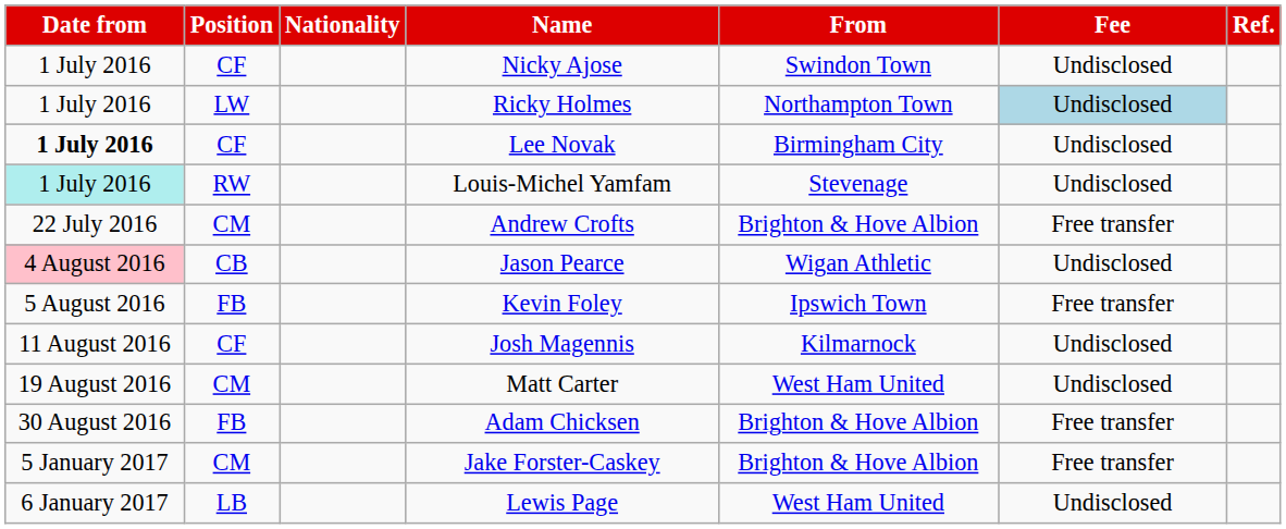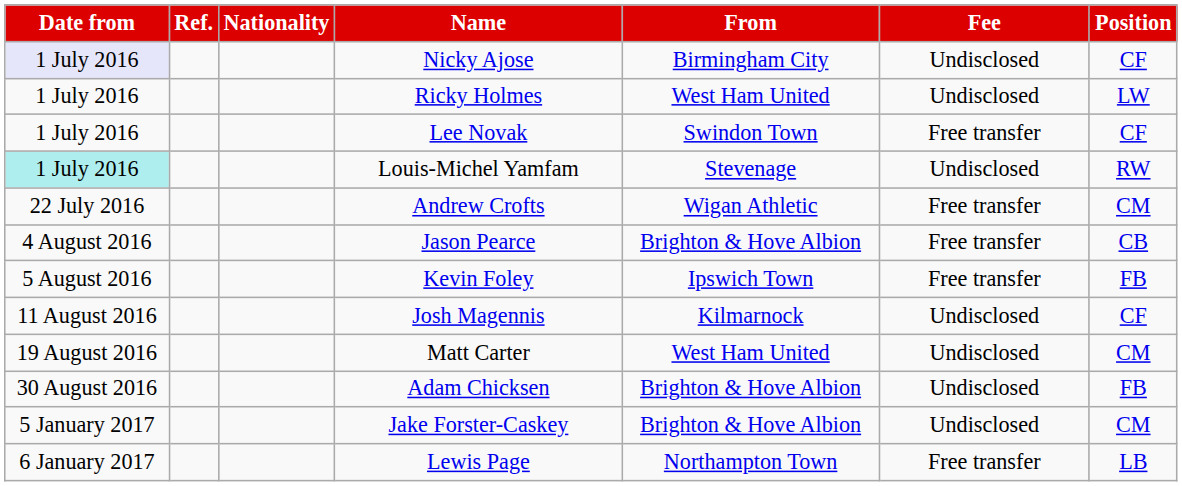columns swapped: Position <-> Ref.
Nicky Ajose | Date from: no background -> lavender background
Nicky Ajose | From: Swindon Town -> Birmingham City
Ricky Holmes | From: Northampton Town -> West Ham United
Ricky Holmes | Fee: lightblue background -> no background
Lee Novak | Date from: bold -> normal
Lee Novak | From: Birmingham City -> Swindon Town
Lee Novak | Fee: Undisclosed -> Free transfer
Andrew Crofts | From: Brighton & Hove Albion -> Wigan Athletic
Jason Pearce | Date from: pink background -> no background
Jason Pearce | From: Wigan Athletic -> Brighton & Hove Albion
Jason Pearce | Fee: Undisclosed -> Free transfer
Adam Chicksen | Fee: Free transfer -> Undisclosed
Jake Forster-Caskey | Fee: Free transfer -> Undisclosed
Lewis Page | From: West Ham United -> Northampton Town
Lewis Page | Fee: Undisclosed -> Free transfer
